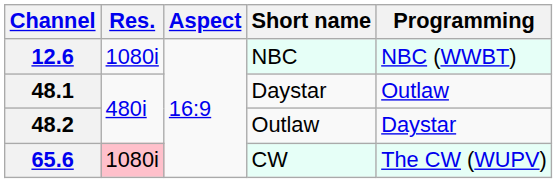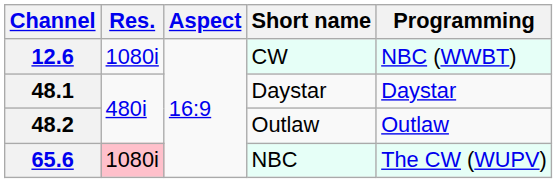12.6 | Short name: NBC -> CW
48.1 | Programming: Outlaw -> Daystar
48.2 | Programming: Daystar -> Outlaw
65.6 | Short name: CW -> NBC
